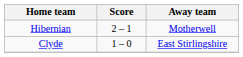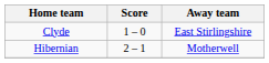rows swapped: Clyde <-> Hibernian
